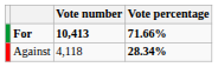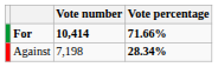For | Vote number: 10,413 -> 10,414
Against | Vote number: 4,118 -> 7,198
